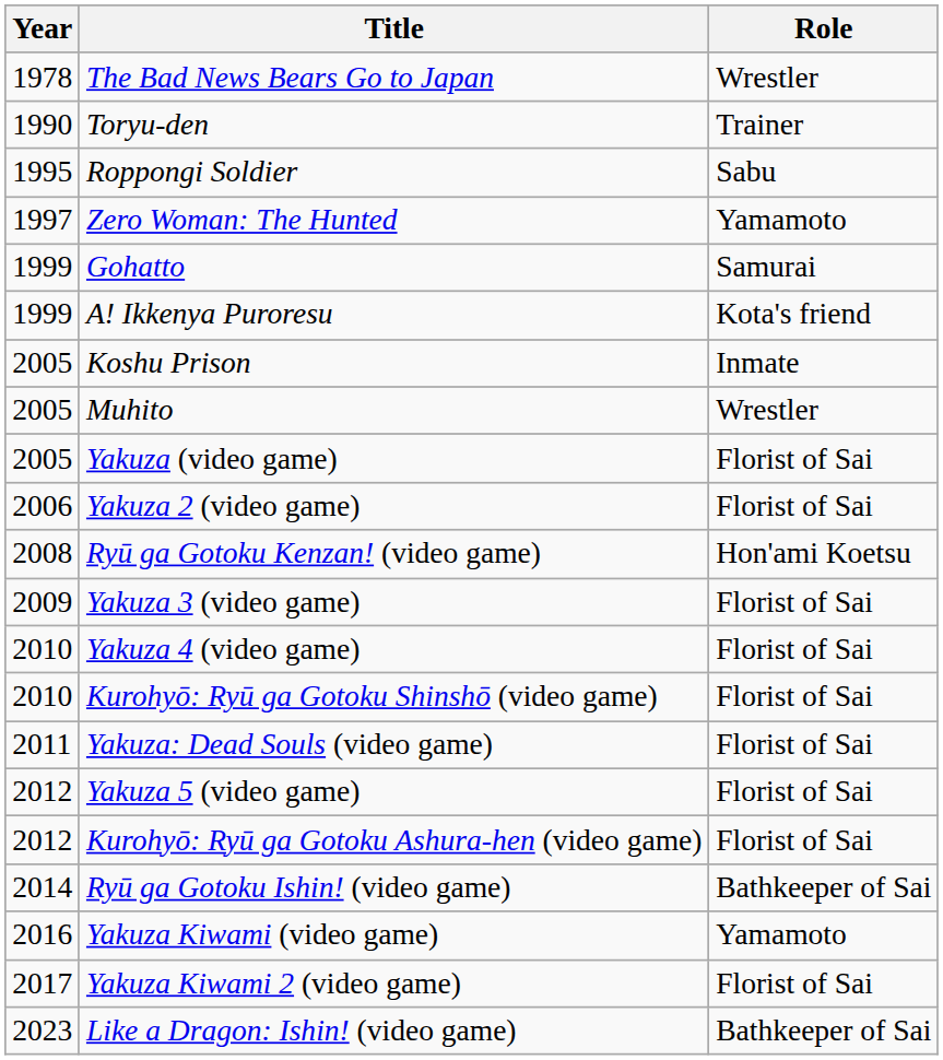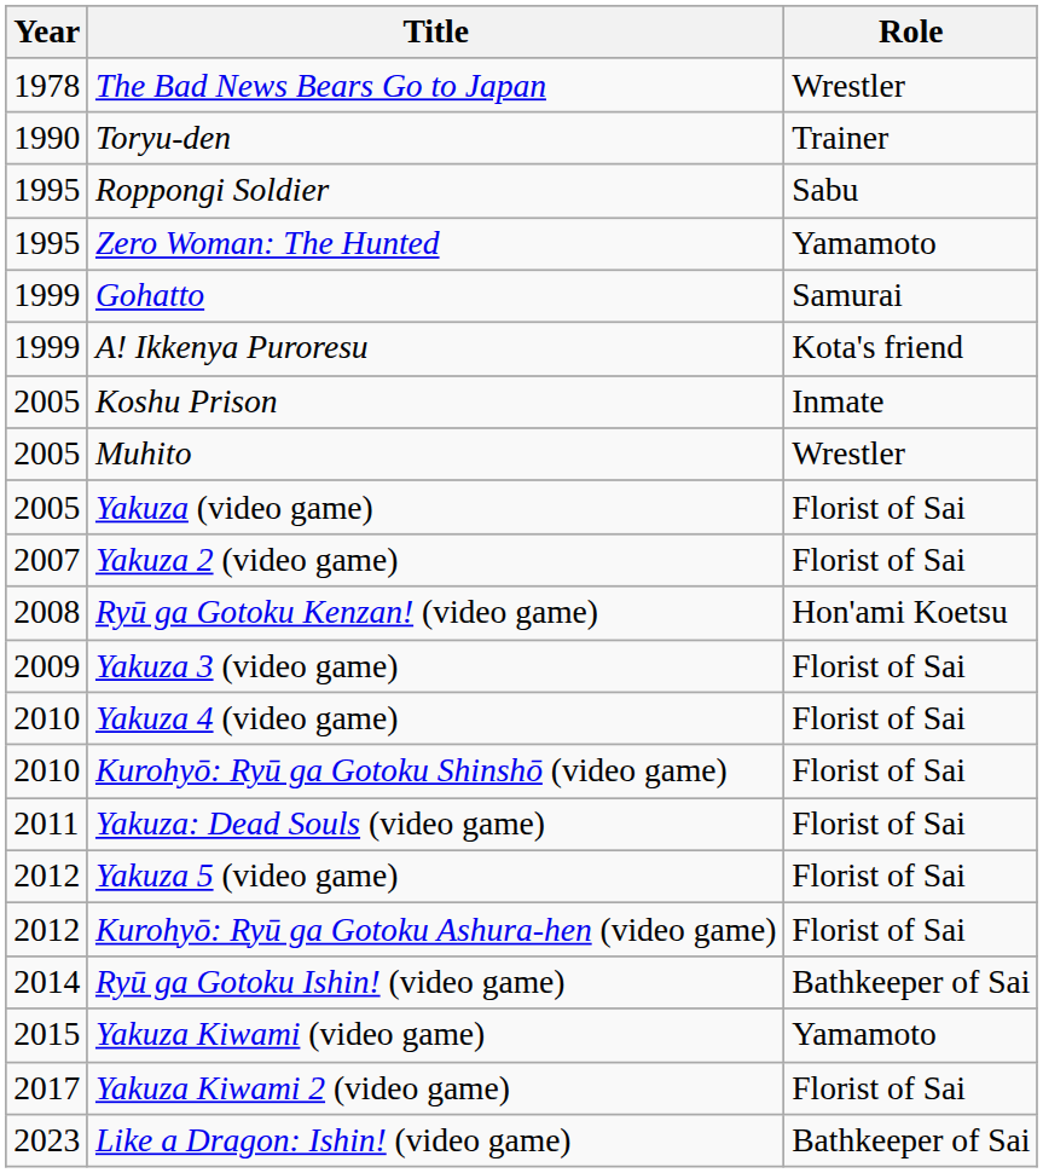Zero Woman: The Hunted | Year: 1997 -> 1995
Yakuza 2 (video game) | Year: 2006 -> 2007
Yakuza Kiwami (video game) | Year: 2016 -> 2015
